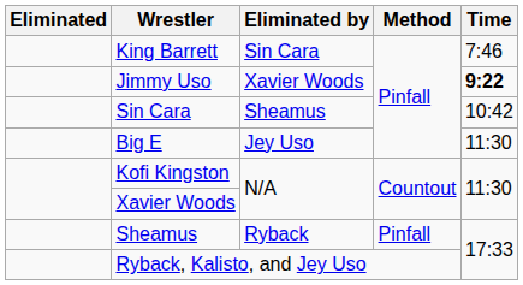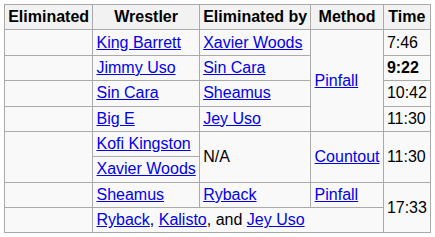King Barrett | Eliminated by: Sin Cara -> Xavier Woods
Jimmy Uso | Eliminated by: Xavier Woods -> Sin Cara
